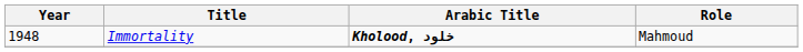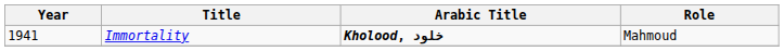Immortality | Year: 1948 -> 1941
